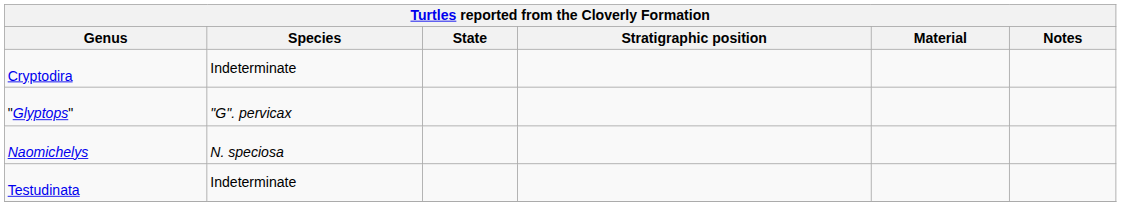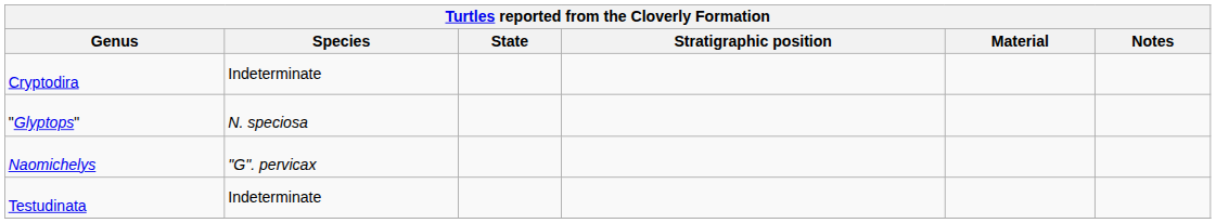"Glyptops" | Species: "G". pervicax -> N. speciosa
Naomichelys | Species: N. speciosa -> "G". pervicax
